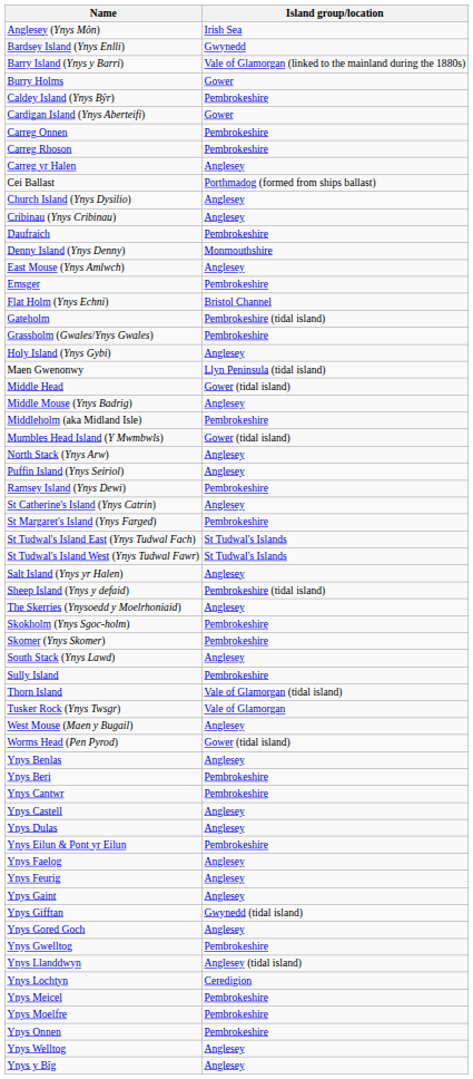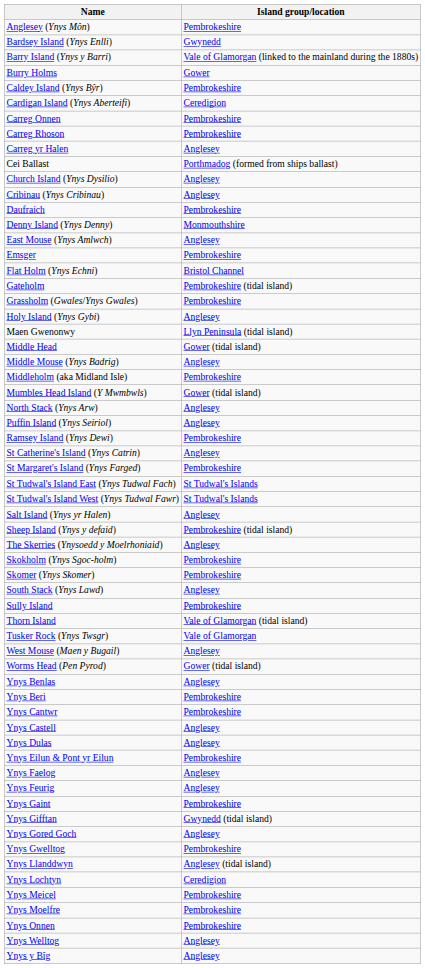Anglesey (Ynys Môn) | Island group/location: Irish Sea -> Pembrokeshire
Cardigan Island (Ynys Aberteifi) | Island group/location: Gower -> Ceredigion
Ynys Gaint | Island group/location: Anglesey -> Pembrokeshire
